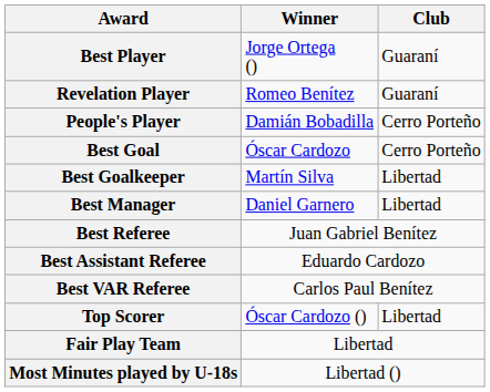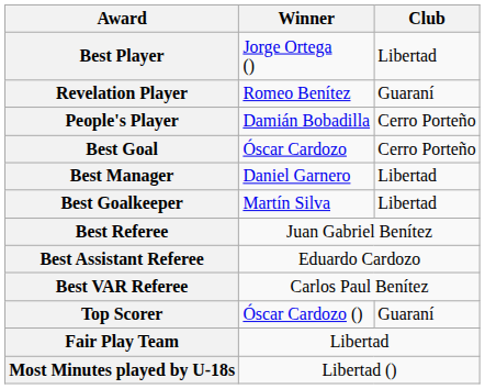Best Player | Club: Guaraní -> Libertad
rows swapped: Best Goalkeeper <-> Best Manager
Top Scorer | Club: Libertad -> Guaraní
